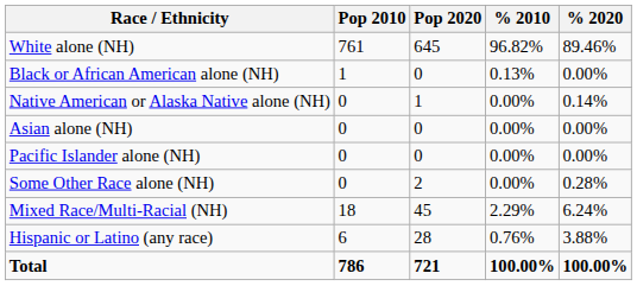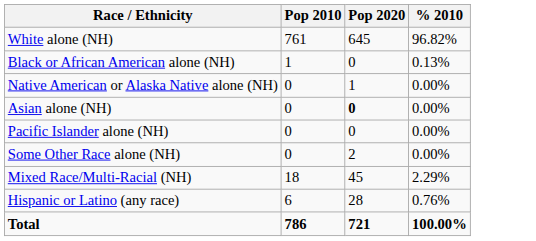- column: % 2020 | 89.46% | 0.00% | 0.14% | 0.00% | 0.00% | 0.28% | 6.24% | 3.88% | 100.00%
Asian alone (NH) | Pop 2020: normal -> bold
